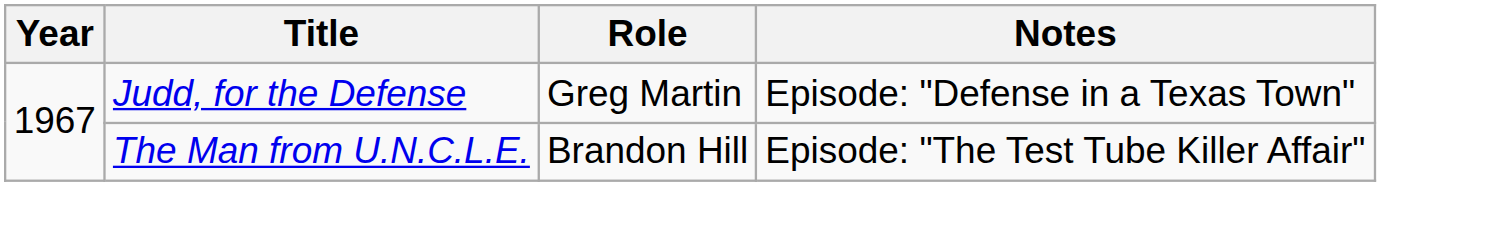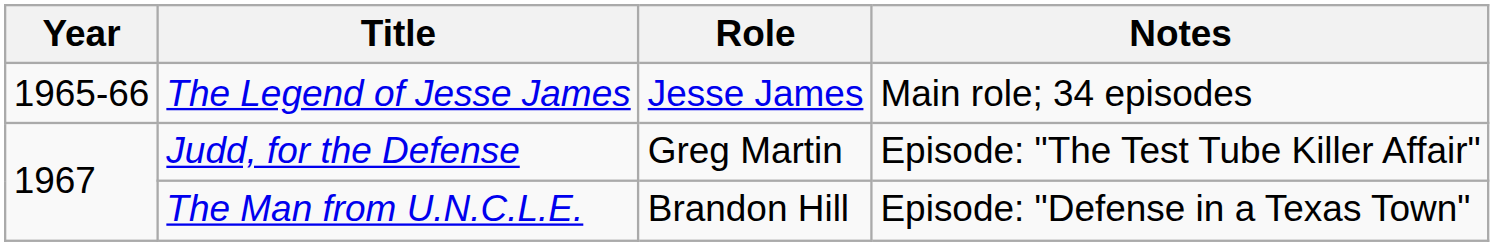+ row: 1965-66 | The Legend of Jesse James | Jesse James | Main role; 34 episodes
Judd, for the Defense | Notes: Episode: "Defense in a Texas Town" -> Episode: "The Test Tube Killer Affair"
The Man from U.N.C.L.E. | Notes: Episode: "The Test Tube Killer Affair" -> Episode: "Defense in a Texas Town"
